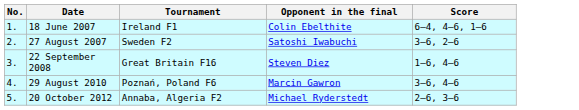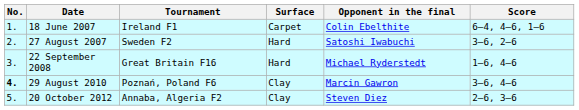+ column: Surface | Carpet | Hard | Hard | Clay | Clay
22 September 2008 | Opponent in the final: Steven Diez -> Michael Ryderstedt
29 August 2010 | No.: normal -> bold
20 October 2012 | Opponent in the final: Michael Ryderstedt -> Steven Diez
